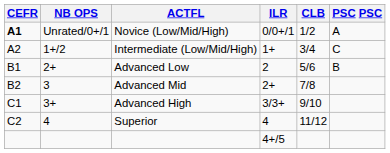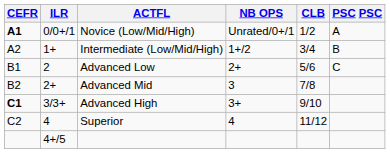columns swapped: ILR <-> NB OPS
Intermediate (Low/Mid/High) | PSC PSC: C -> B
Advanced Low | PSC PSC: B -> C
Advanced High | CEFR: normal -> bold
